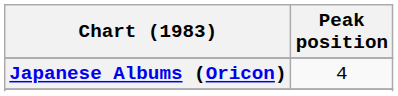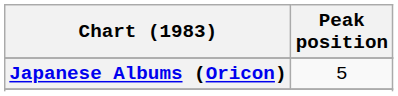Japanese Albums (Oricon) | Peak position: 4 -> 5
